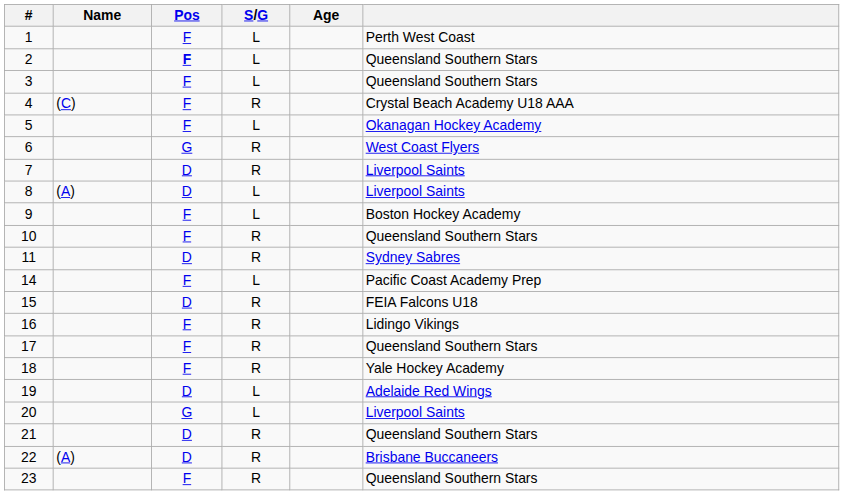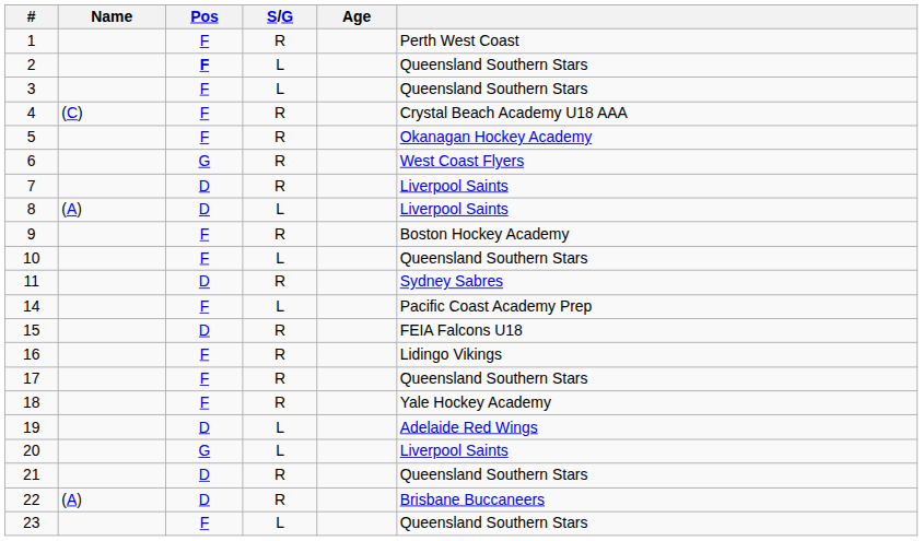1 | S/G: L -> R
5 | S/G: L -> R
9 | S/G: L -> R
10 | S/G: R -> L
23 | S/G: R -> L
